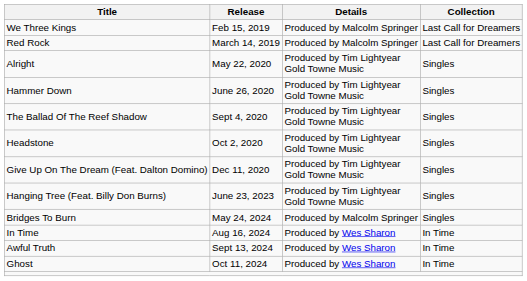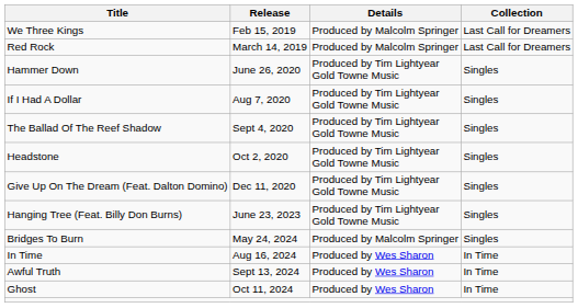- row: Alright | May 22, 2020 | Produced by Tim Lightyear Gold Towne Music | Singles
+ row: If I Had A Dollar | Aug 7, 2020 | Produced by Tim Lightyear Gold Towne Music | Singles
